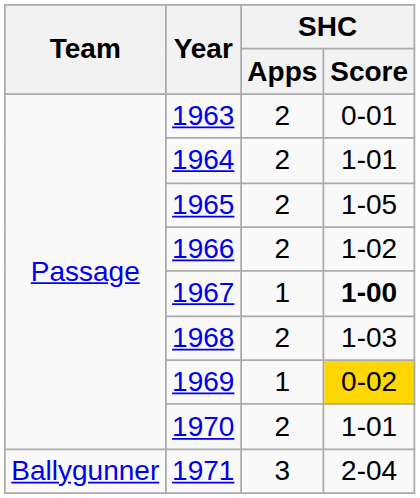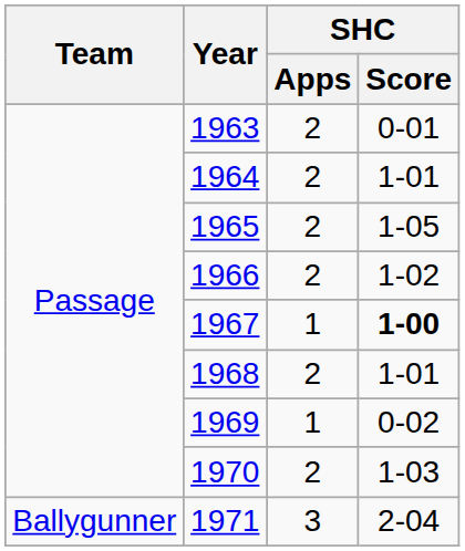1968 | SHC / Score: 1-03 -> 1-01
1969 | SHC / Score: gold background -> no background
1970 | SHC / Score: 1-01 -> 1-03
